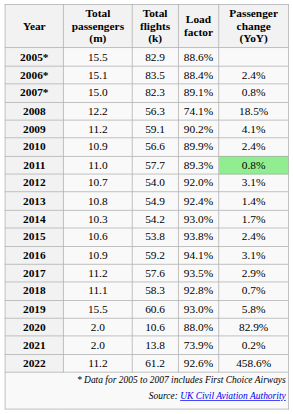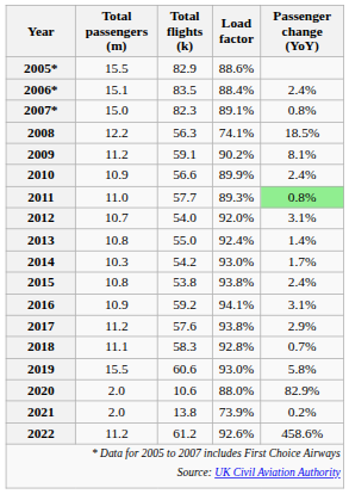2009 | Passenger change (YoY): 4.1% -> 8.1%
2013 | Total flights (k): 54.9 -> 55.0
2015 | Total passengers (m): 10.6 -> 10.8
2017 | Load factor: 93.5% -> 93.8%
